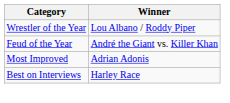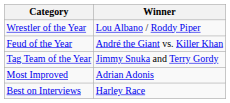+ row: Tag Team of the Year | Jimmy Snuka and Terry Gordy
